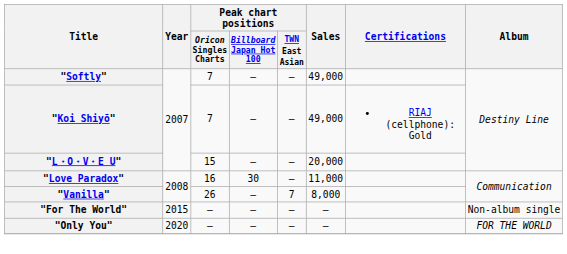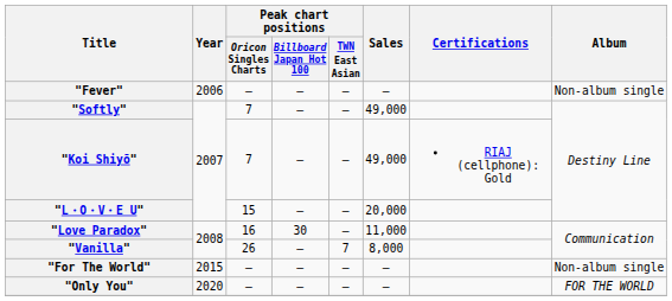+ row: "Fever" | 2006 | — | — | — | — | Non-album single
